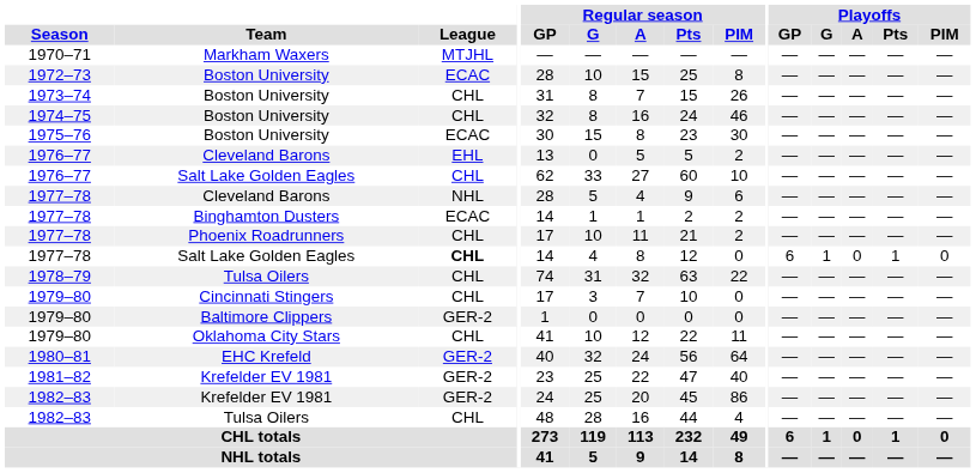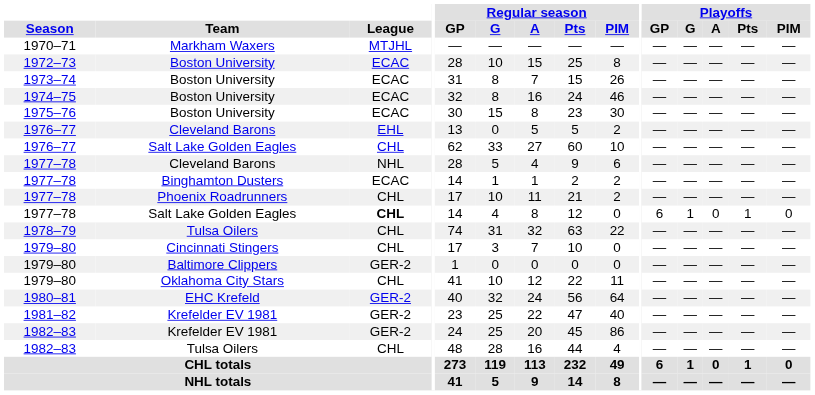1973–74 | League: CHL -> ECAC
1974–75 | League: CHL -> ECAC
